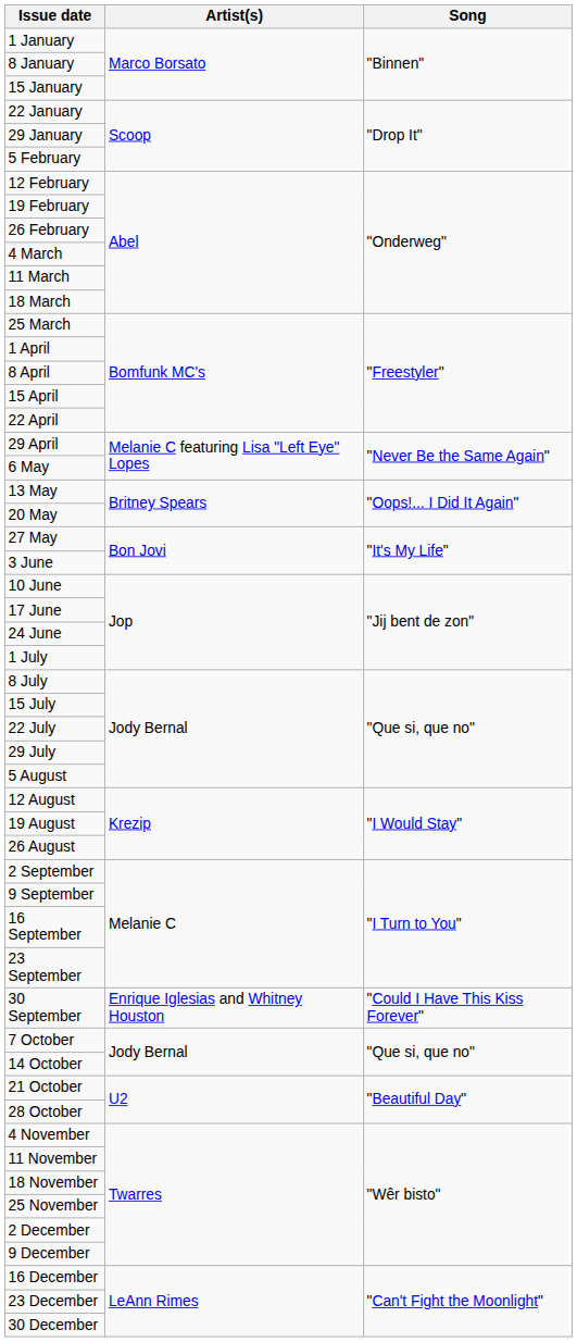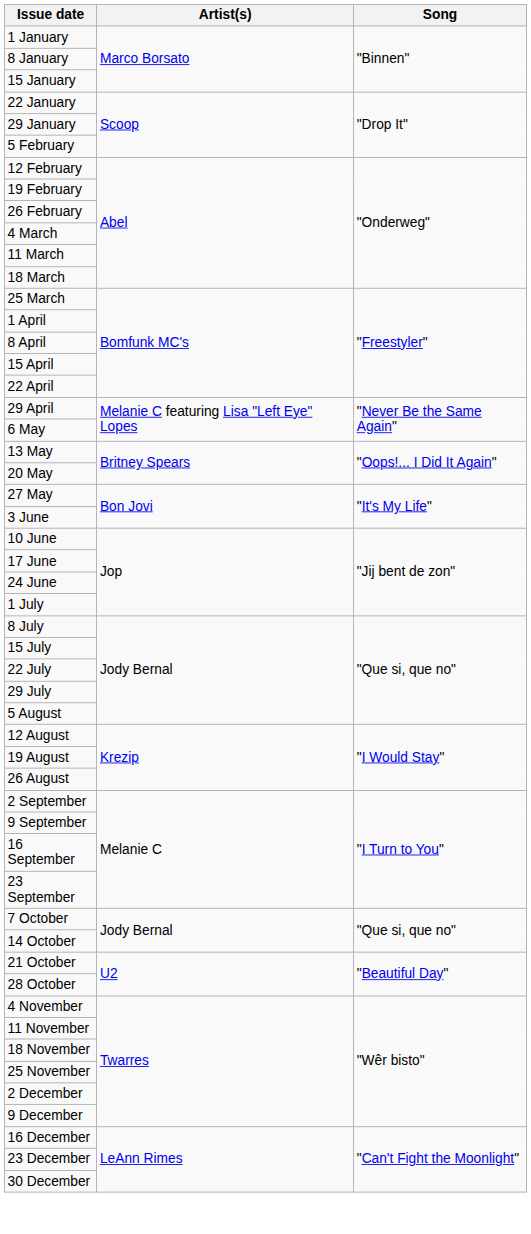- row: 30 September | Enrique Iglesias and Whitney Houston | "Could I Have This Kiss Forever"
